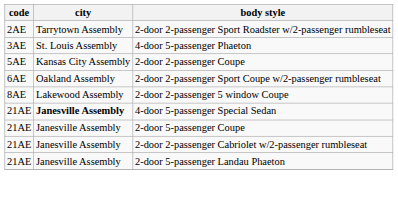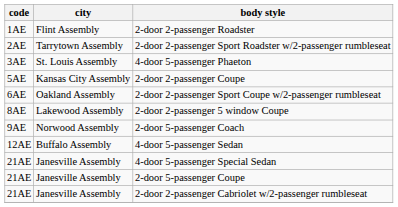+ row: 1AE | Flint Assembly | 2-door 2-passenger Roadster
+ row: 9AE | Norwood Assembly | 2-door 5-passenger Coach
+ row: 12AE | Buffalo Assembly | 4-door 5-passenger Sedan
4-door 5-passenger Special Sedan | city: bold -> normal
- row: 21AE | Janesville Assembly | 2-door 5-passenger Landau Phaeton
